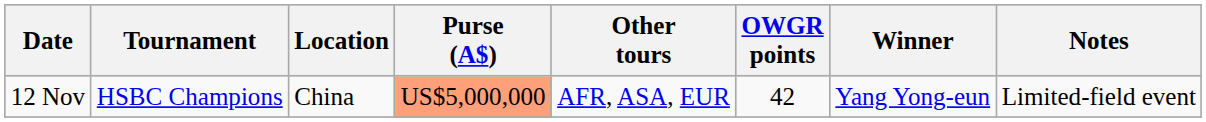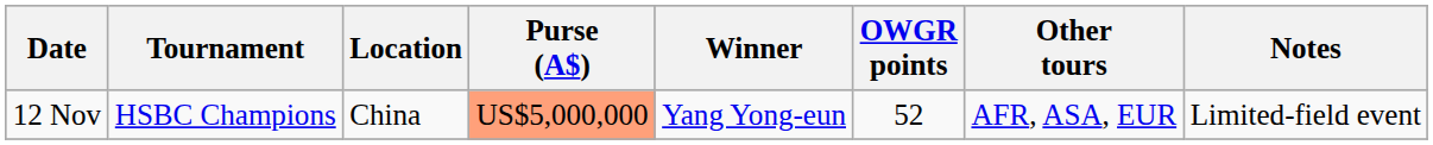columns swapped: Winner <-> Other tours
12 Nov | OWGR points: 42 -> 52
